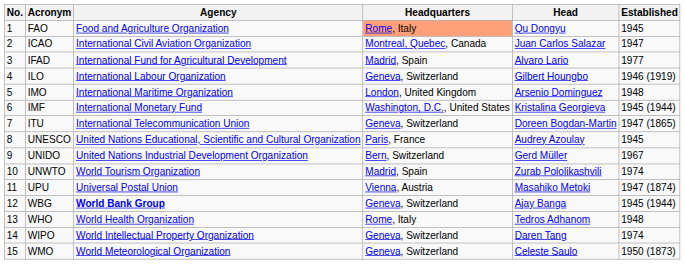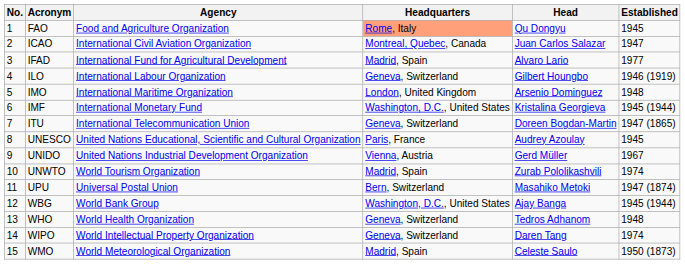UNIDO | Headquarters: Bern, Switzerland -> Vienna, Austria
UPU | Headquarters: Vienna, Austria -> Bern, Switzerland
WBG | Agency: bold -> normal
WBG | Headquarters: Geneva, Switzerland -> Washington, D.C., United States
WHO | Headquarters: Rome, Italy -> Geneva, Switzerland
WMO | Headquarters: Geneva, Switzerland -> Madrid, Spain
